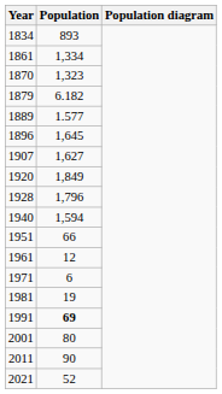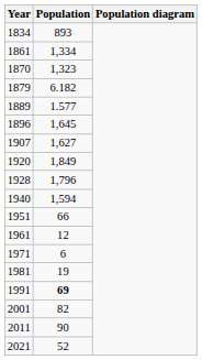2001 | Population: 80 -> 82
